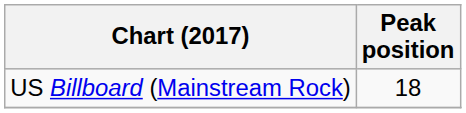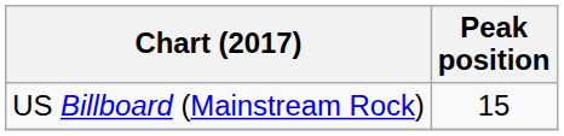US Billboard (Mainstream Rock) | Peak position: 18 -> 15
